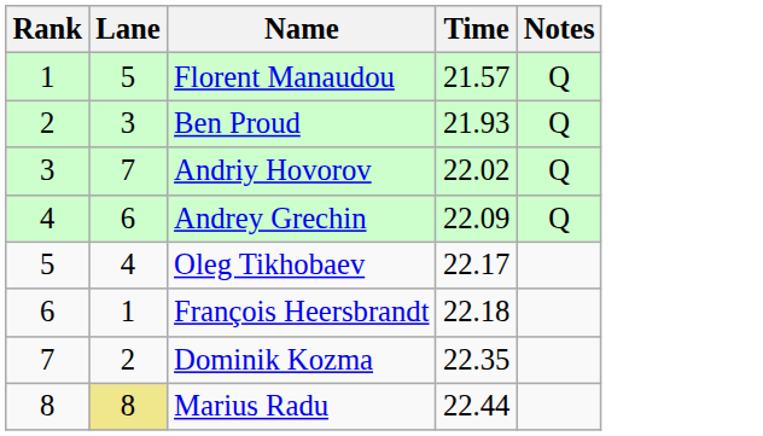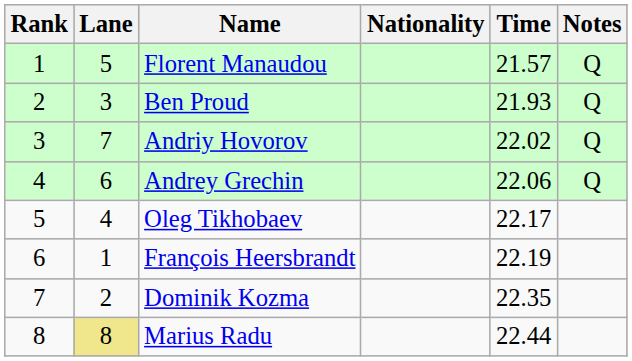+ column: Nationality
Andrey Grechin | Time: 22.09 -> 22.06
François Heersbrandt | Time: 22.18 -> 22.19
